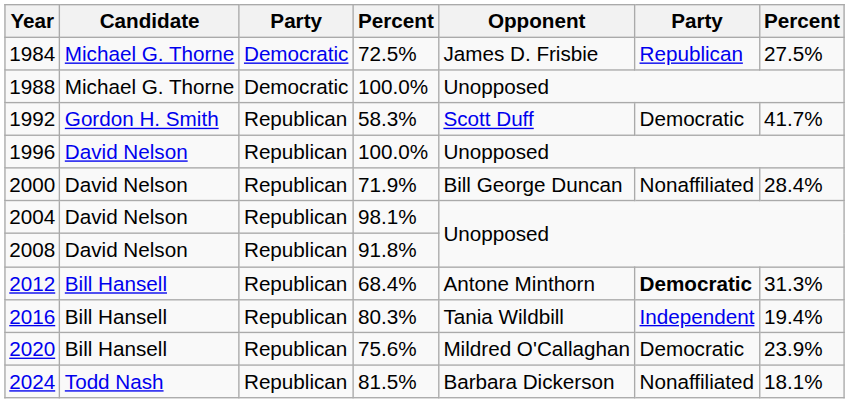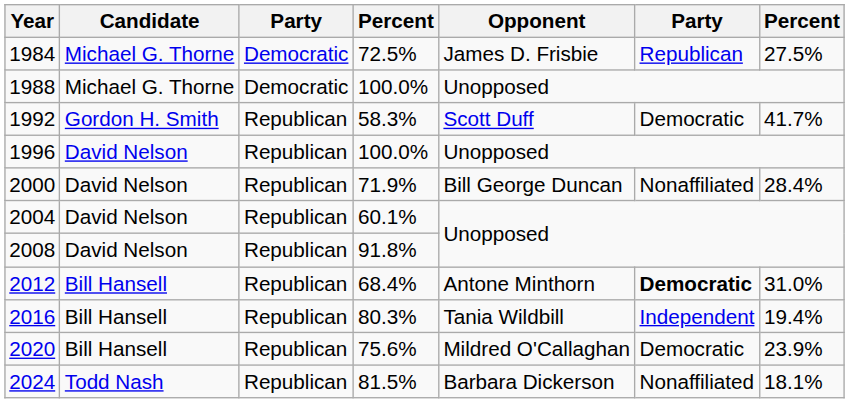2004 | column 4: 98.1% -> 60.1%
2012 | column 7: 31.3% -> 31.0%
